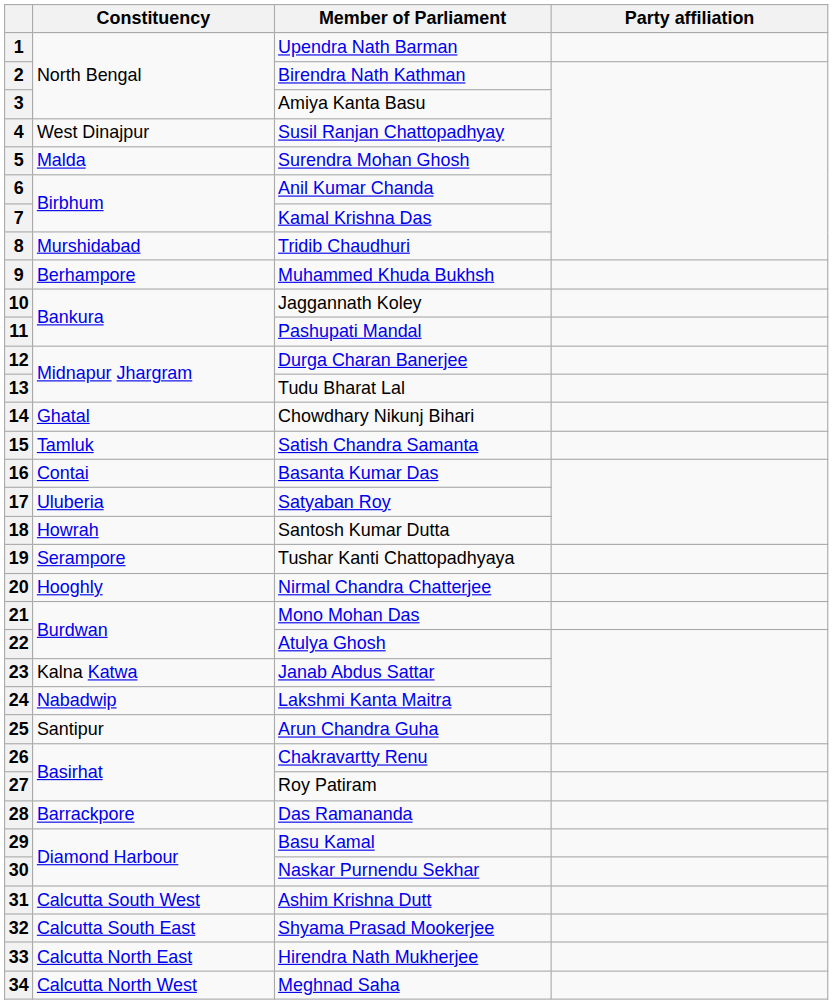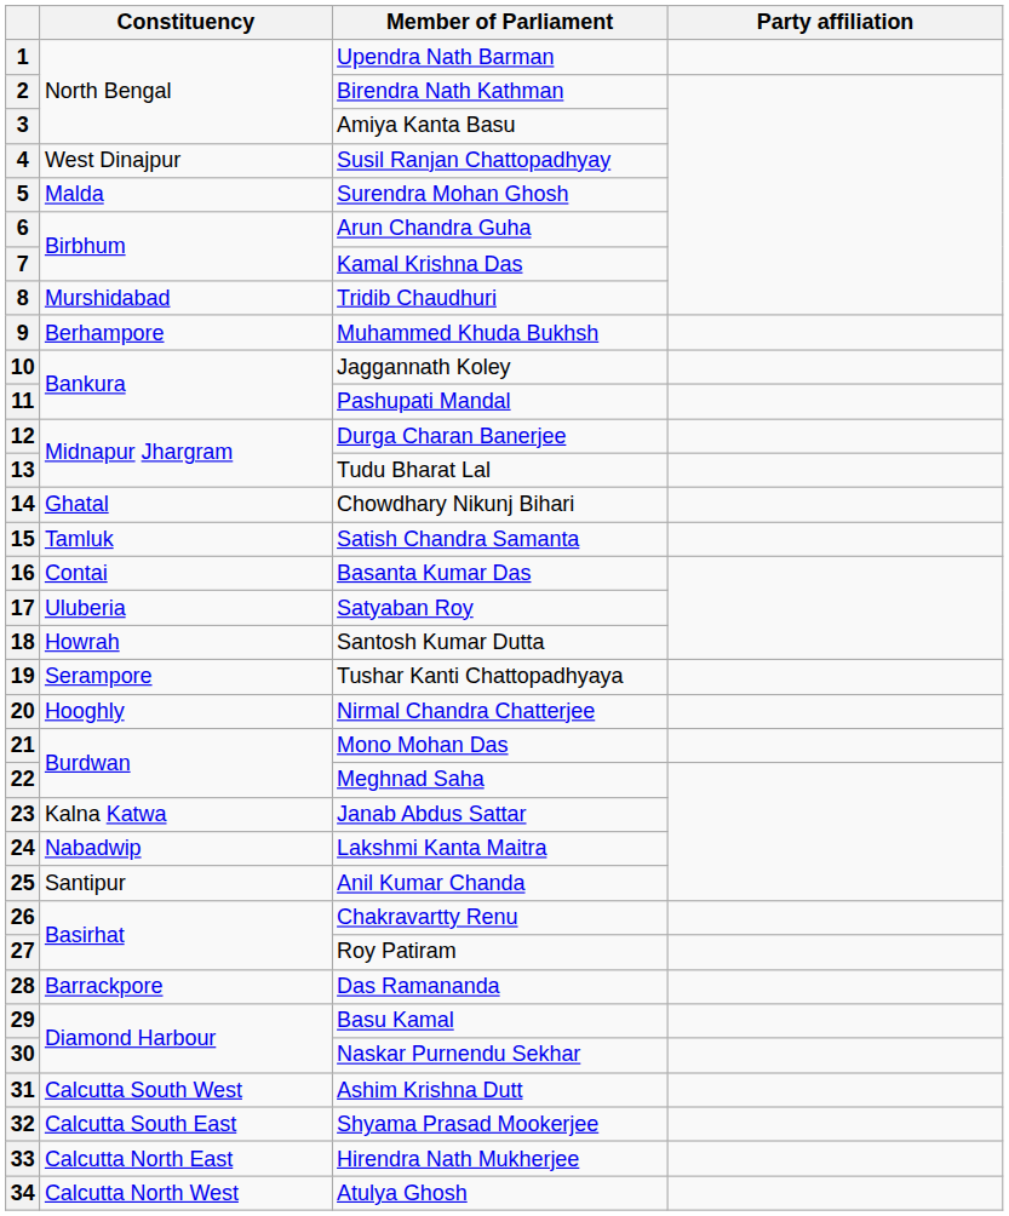6 | Member of Parliament: Anil Kumar Chanda -> Arun Chandra Guha
22 | Member of Parliament: Atulya Ghosh -> Meghnad Saha
25 | Member of Parliament: Arun Chandra Guha -> Anil Kumar Chanda
34 | Member of Parliament: Meghnad Saha -> Atulya Ghosh
